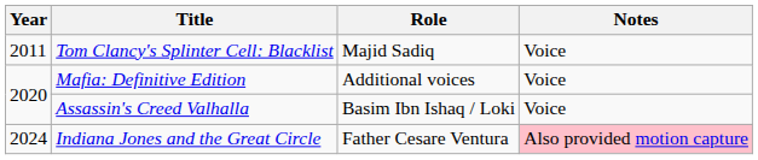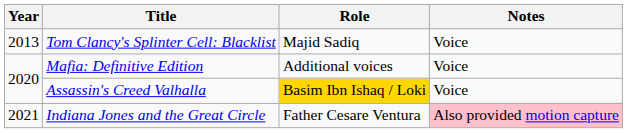Tom Clancy's Splinter Cell: Blacklist | Year: 2011 -> 2013
Assassin's Creed Valhalla | Role: no background -> gold background
Indiana Jones and the Great Circle | Year: 2024 -> 2021
